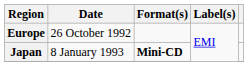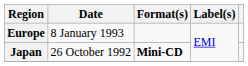Europe | Date: 26 October 1992 -> 8 January 1993
Japan | Date: 8 January 1993 -> 26 October 1992
